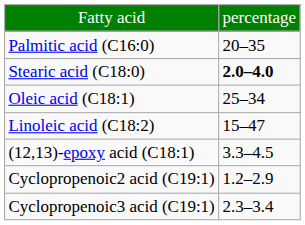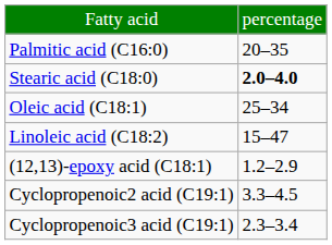(12,13)-epoxy acid (C18:1) | column 2: 3.3–4.5 -> 1.2–2.9
Cyclopropenoic2 acid (C19:1) | column 2: 1.2–2.9 -> 3.3–4.5
